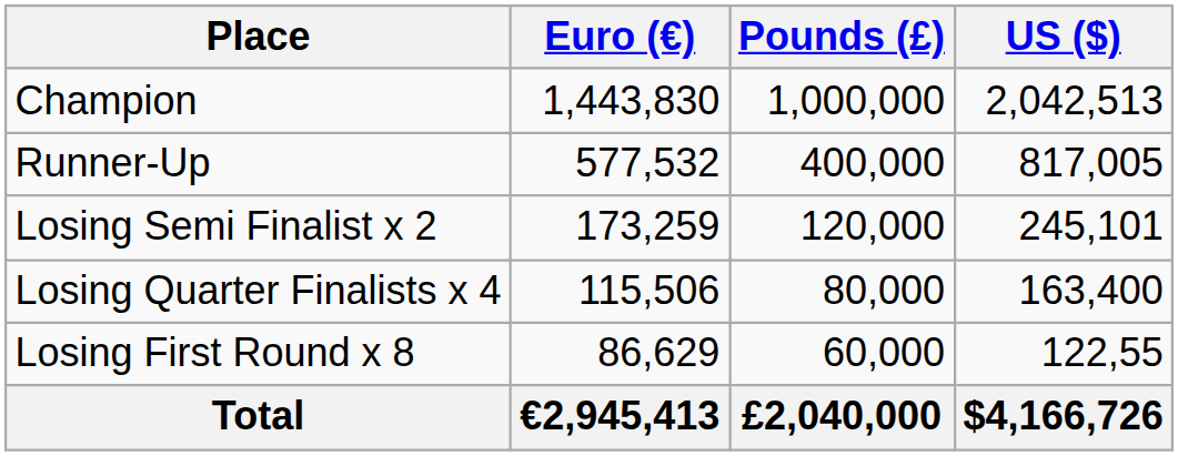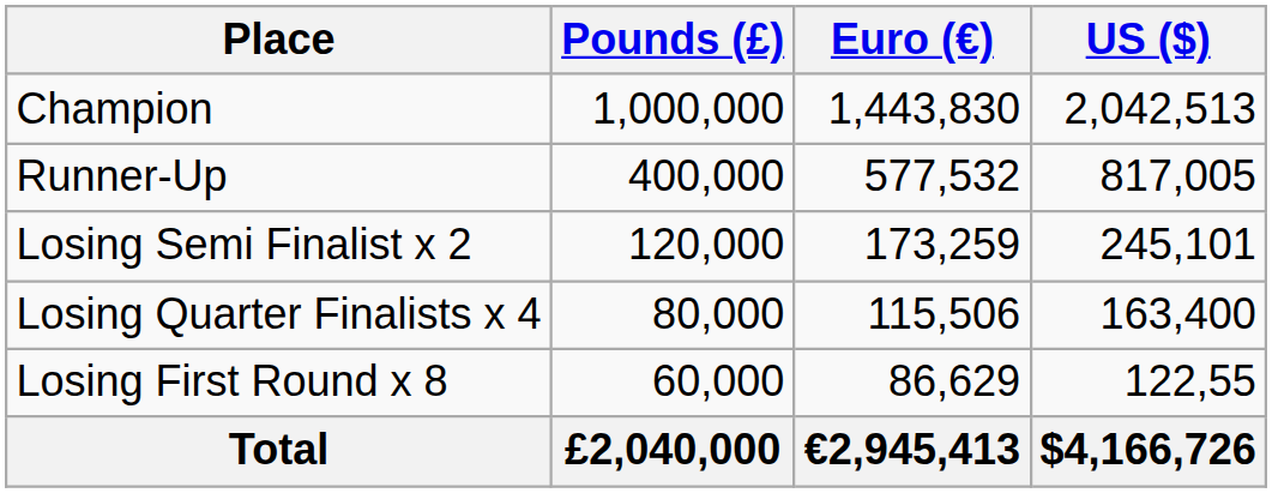columns swapped: Euro (€) <-> Pounds (£)
